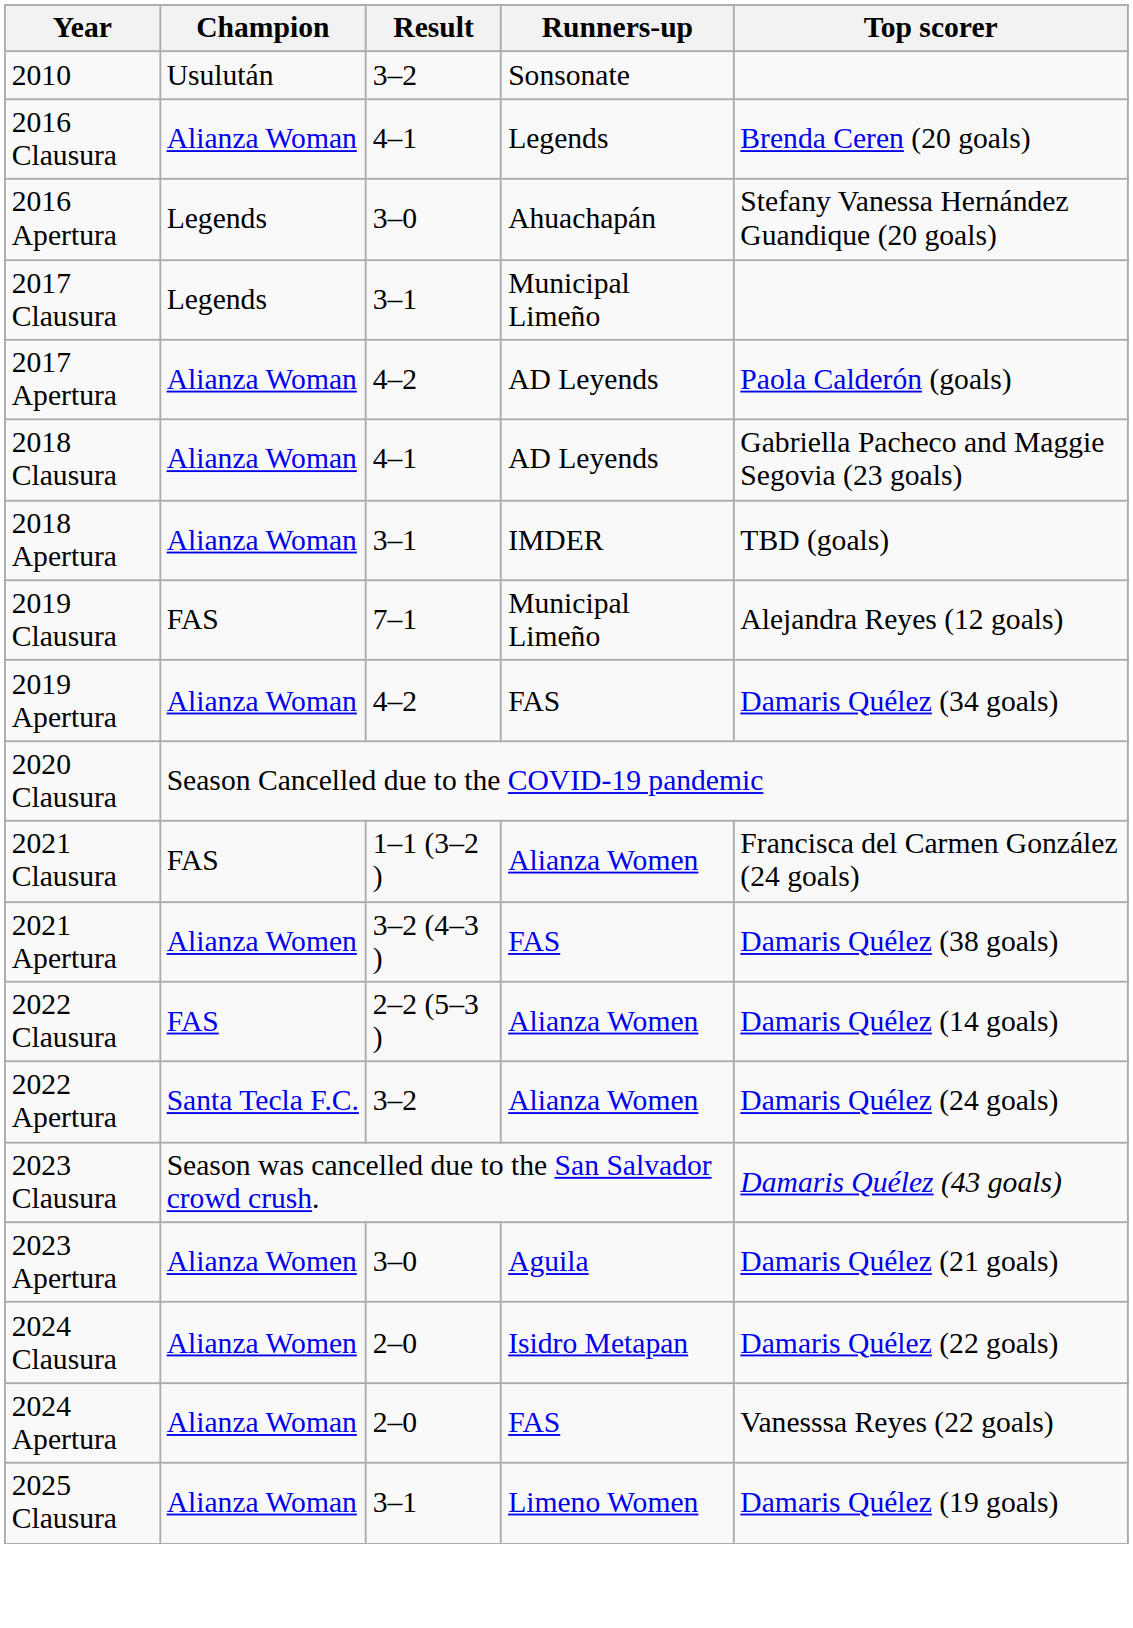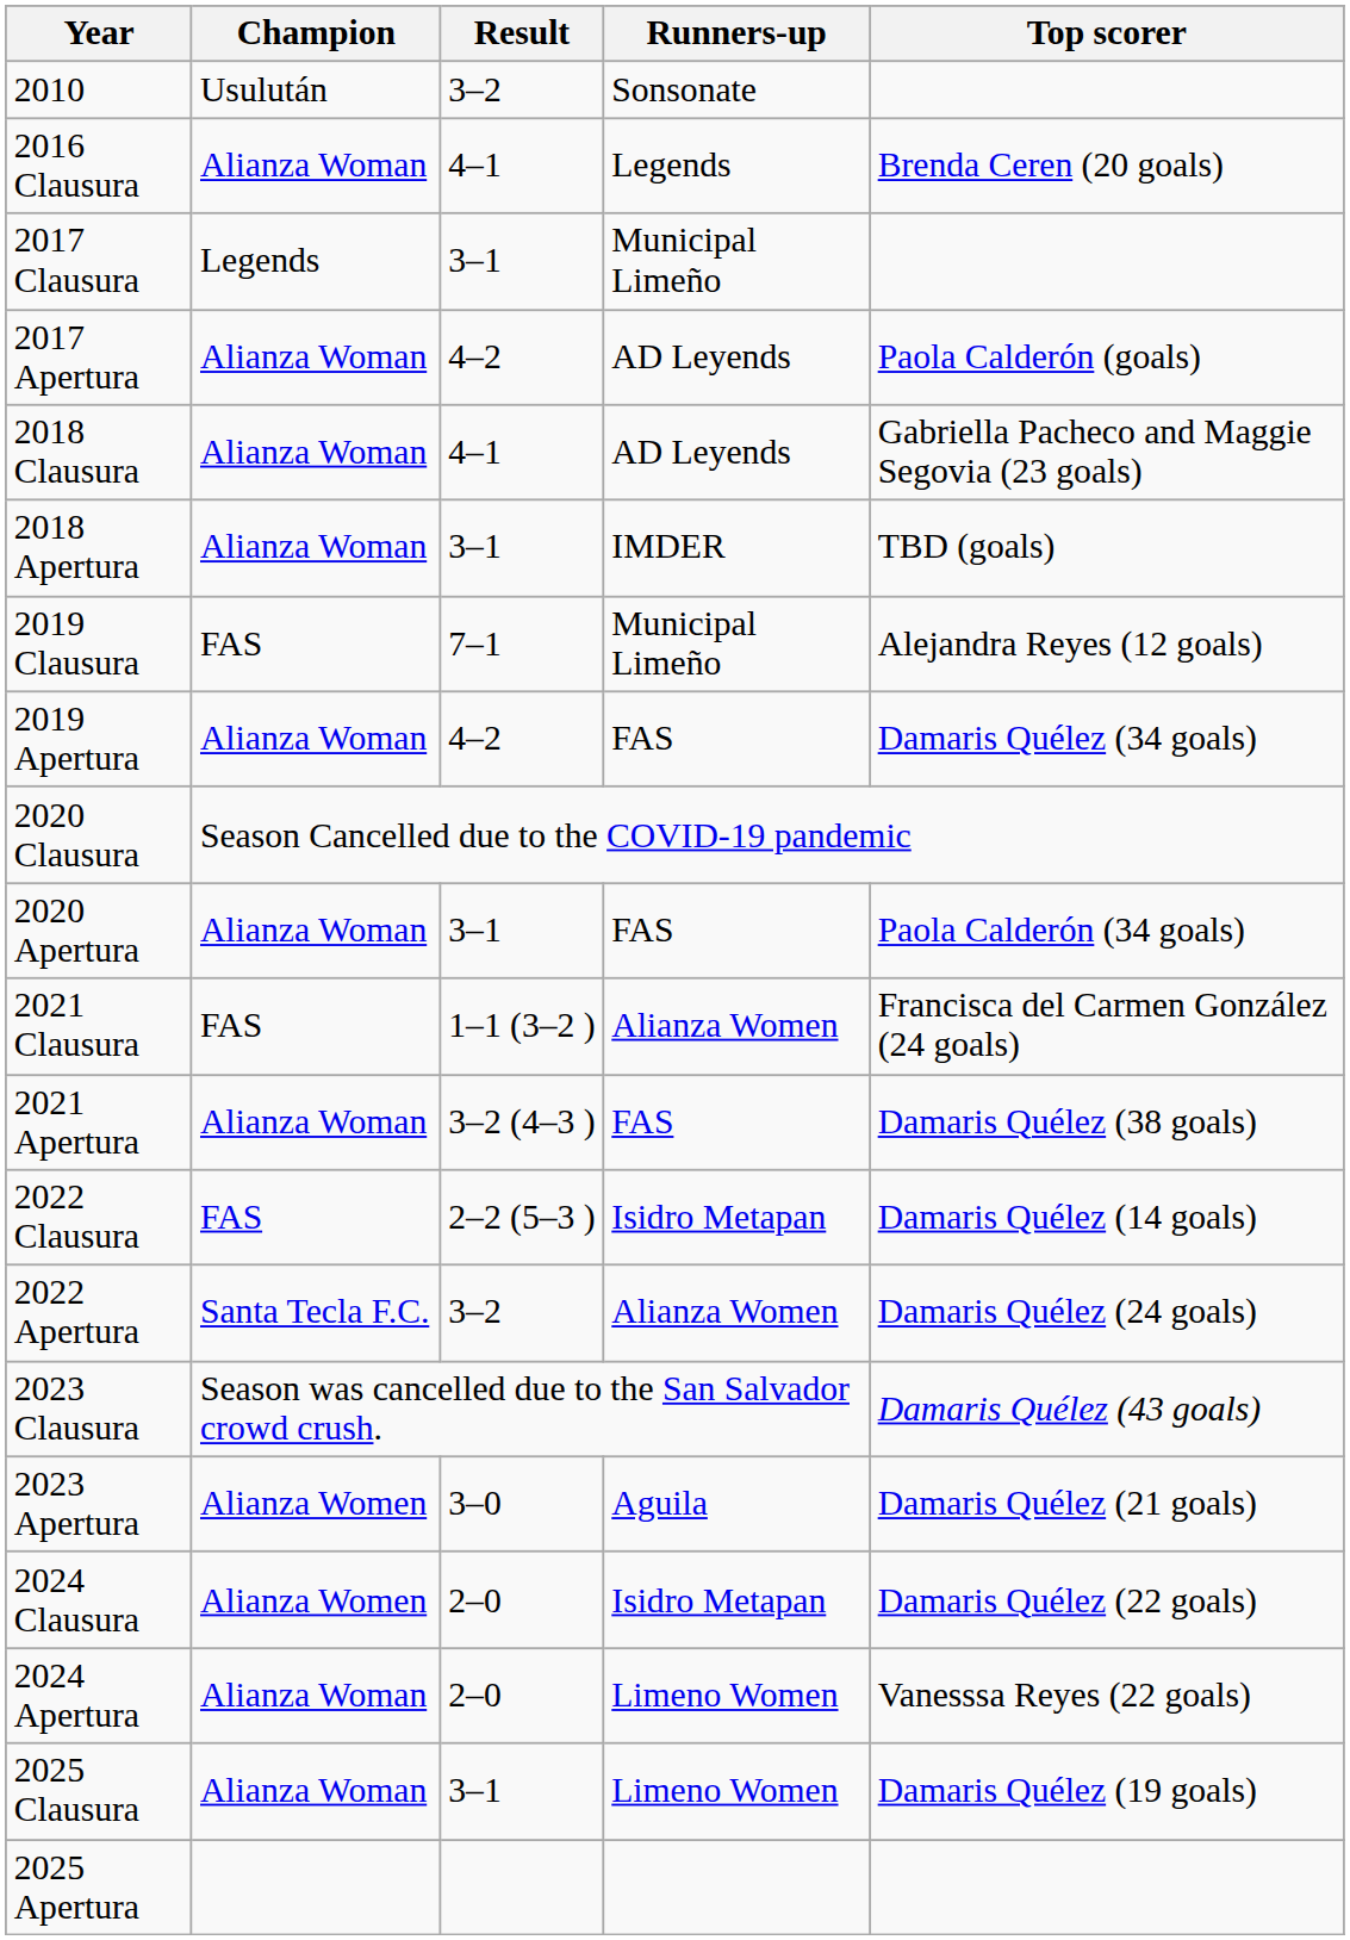- row: 2016 Apertura | Legends | 3–0 | Ahuachapán | Stefany Vanessa Hernández Guandique (20 goals)
+ row: 2020 Apertura | Alianza Woman | 3–1 | FAS | Paola Calderón (34 goals)
2021 Apertura | Champion: Alianza Women -> Alianza Woman
2022 Clausura | Runners-up: Alianza Women -> Isidro Metapan
2024 Apertura | Runners-up: FAS -> Limeno Women
+ row: 2025 Apertura
